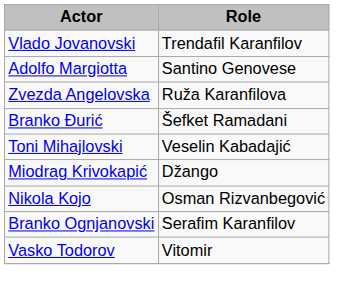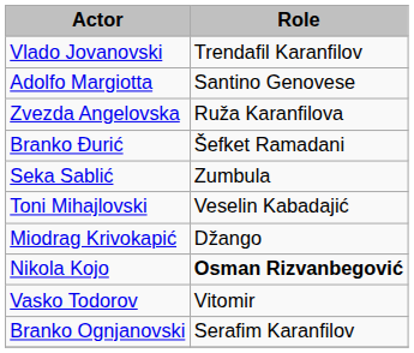+ row: Seka Sablić | Zumbula
Nikola Kojo | Role: normal -> bold
rows swapped: Branko Ognjanovski <-> Vasko Todorov
